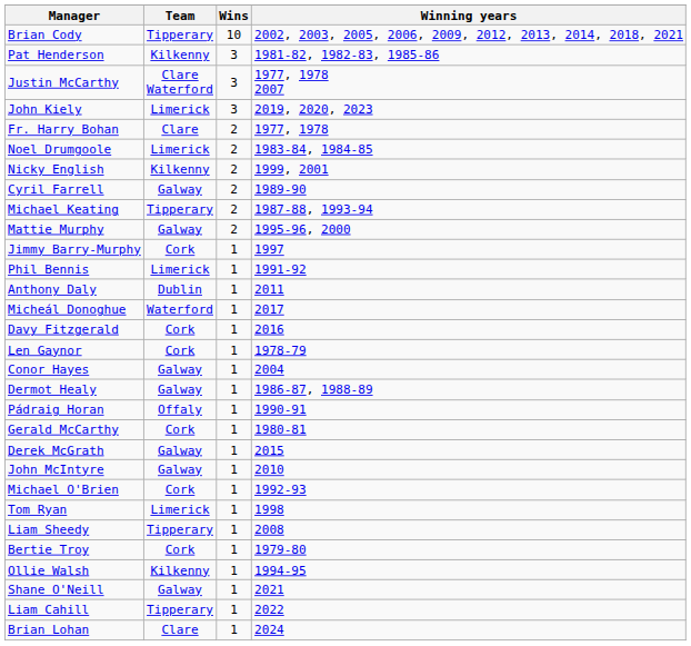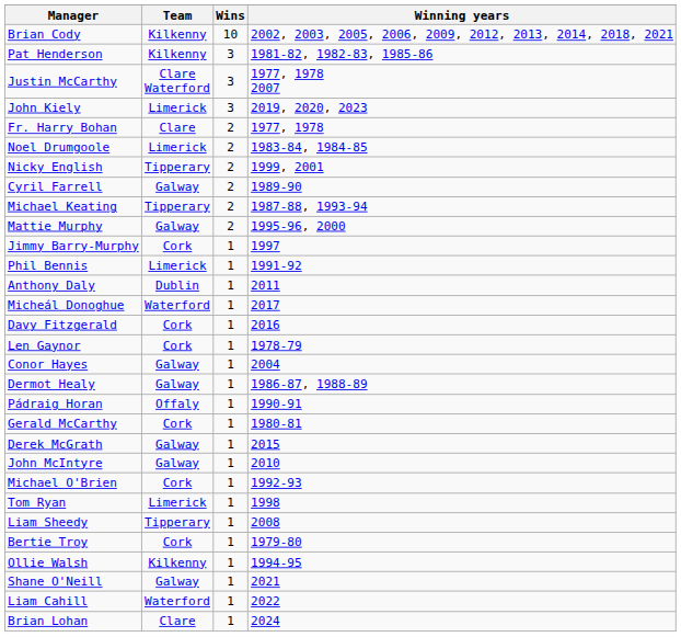Brian Cody | Team: Tipperary -> Kilkenny
Nicky English | Team: Kilkenny -> Tipperary
Liam Cahill | Team: Tipperary -> Waterford
